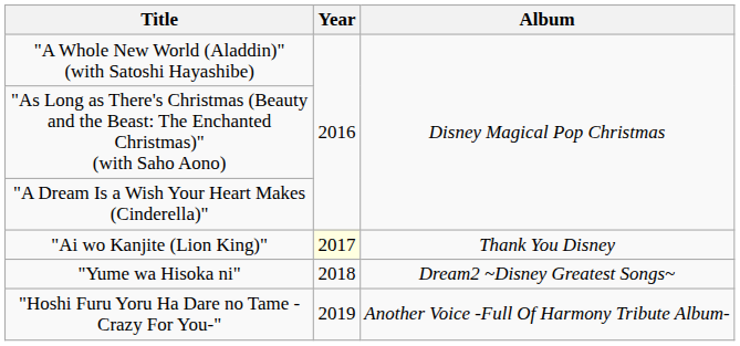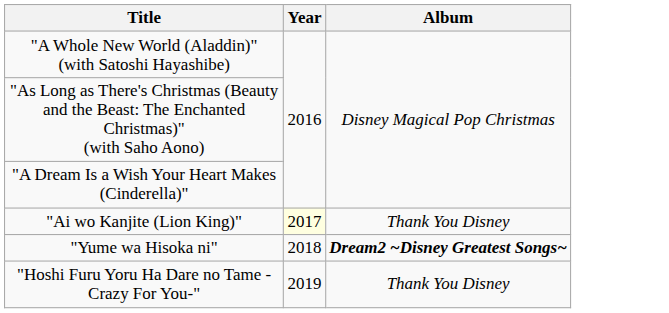"Yume wa Hisoka ni" | Album: normal -> bold
"Hoshi Furu Yoru Ha Dare no Tame -Crazy For You-" | Album: Another Voice -Full Of Harmony Tribute Album- -> Thank You Disney
